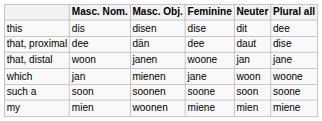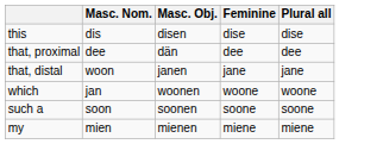- column: Neuter | dit | daut | jan | woon | soon | mien
this | Plural all: dee -> dise
that, proximal | Plural all: dise -> dee
that, distal | Feminine: woone -> jane
which | Masc. Obj.: mienen -> woonen
which | Feminine: jane -> woone
my | Masc. Obj.: woonen -> mienen
